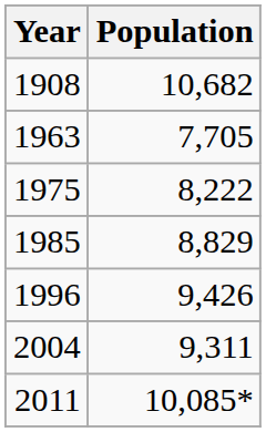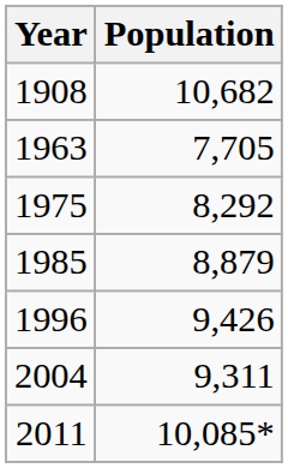1975 | Population: 8,222 -> 8,292
1985 | Population: 8,829 -> 8,879
